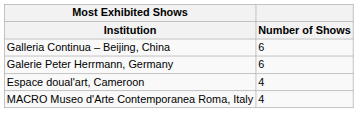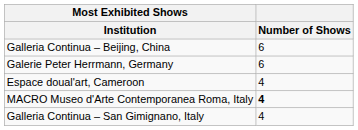MACRO Museo d'Arte Contemporanea Roma, Italy | Number of Shows: normal -> bold
+ row: Galleria Continua – San Gimignano, Italy | 4
